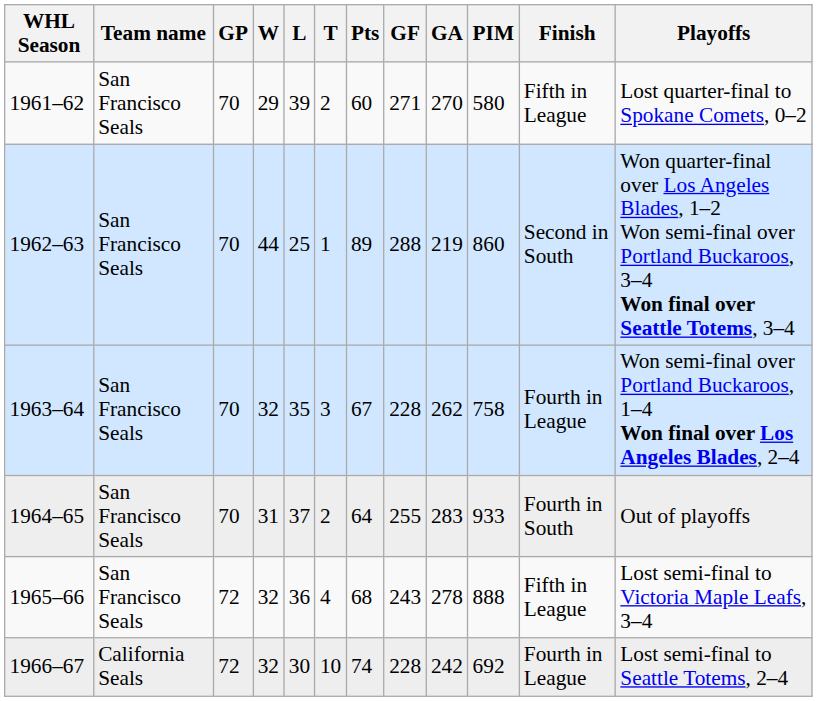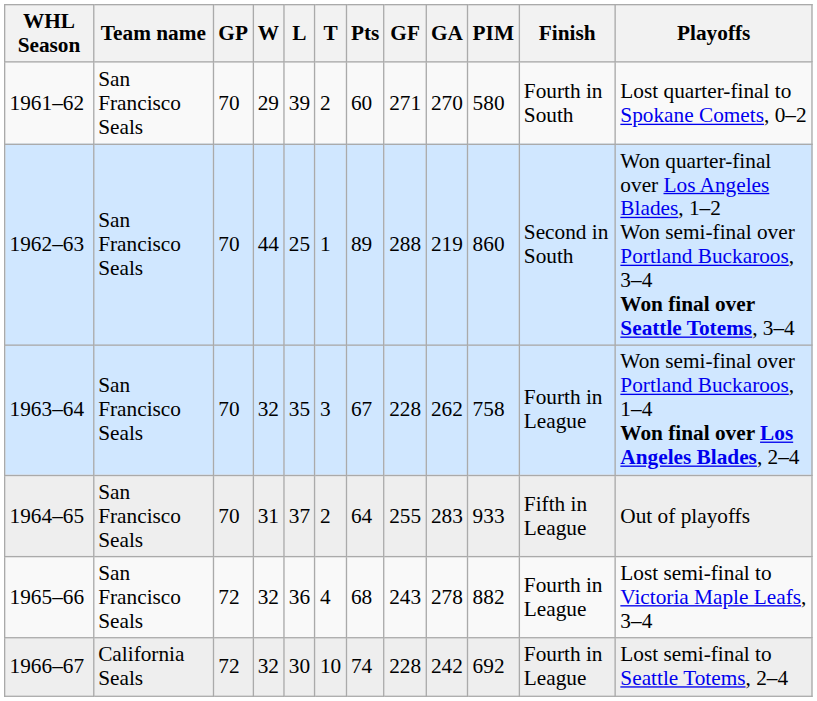1961–62 | Finish: Fifth in League -> Fourth in South
1964–65 | Finish: Fourth in South -> Fifth in League
1965–66 | PIM: 888 -> 882
1965–66 | Finish: Fifth in League -> Fourth in League
